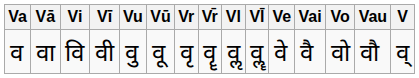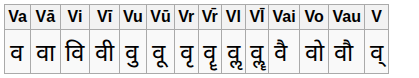- column: Ve | वे
